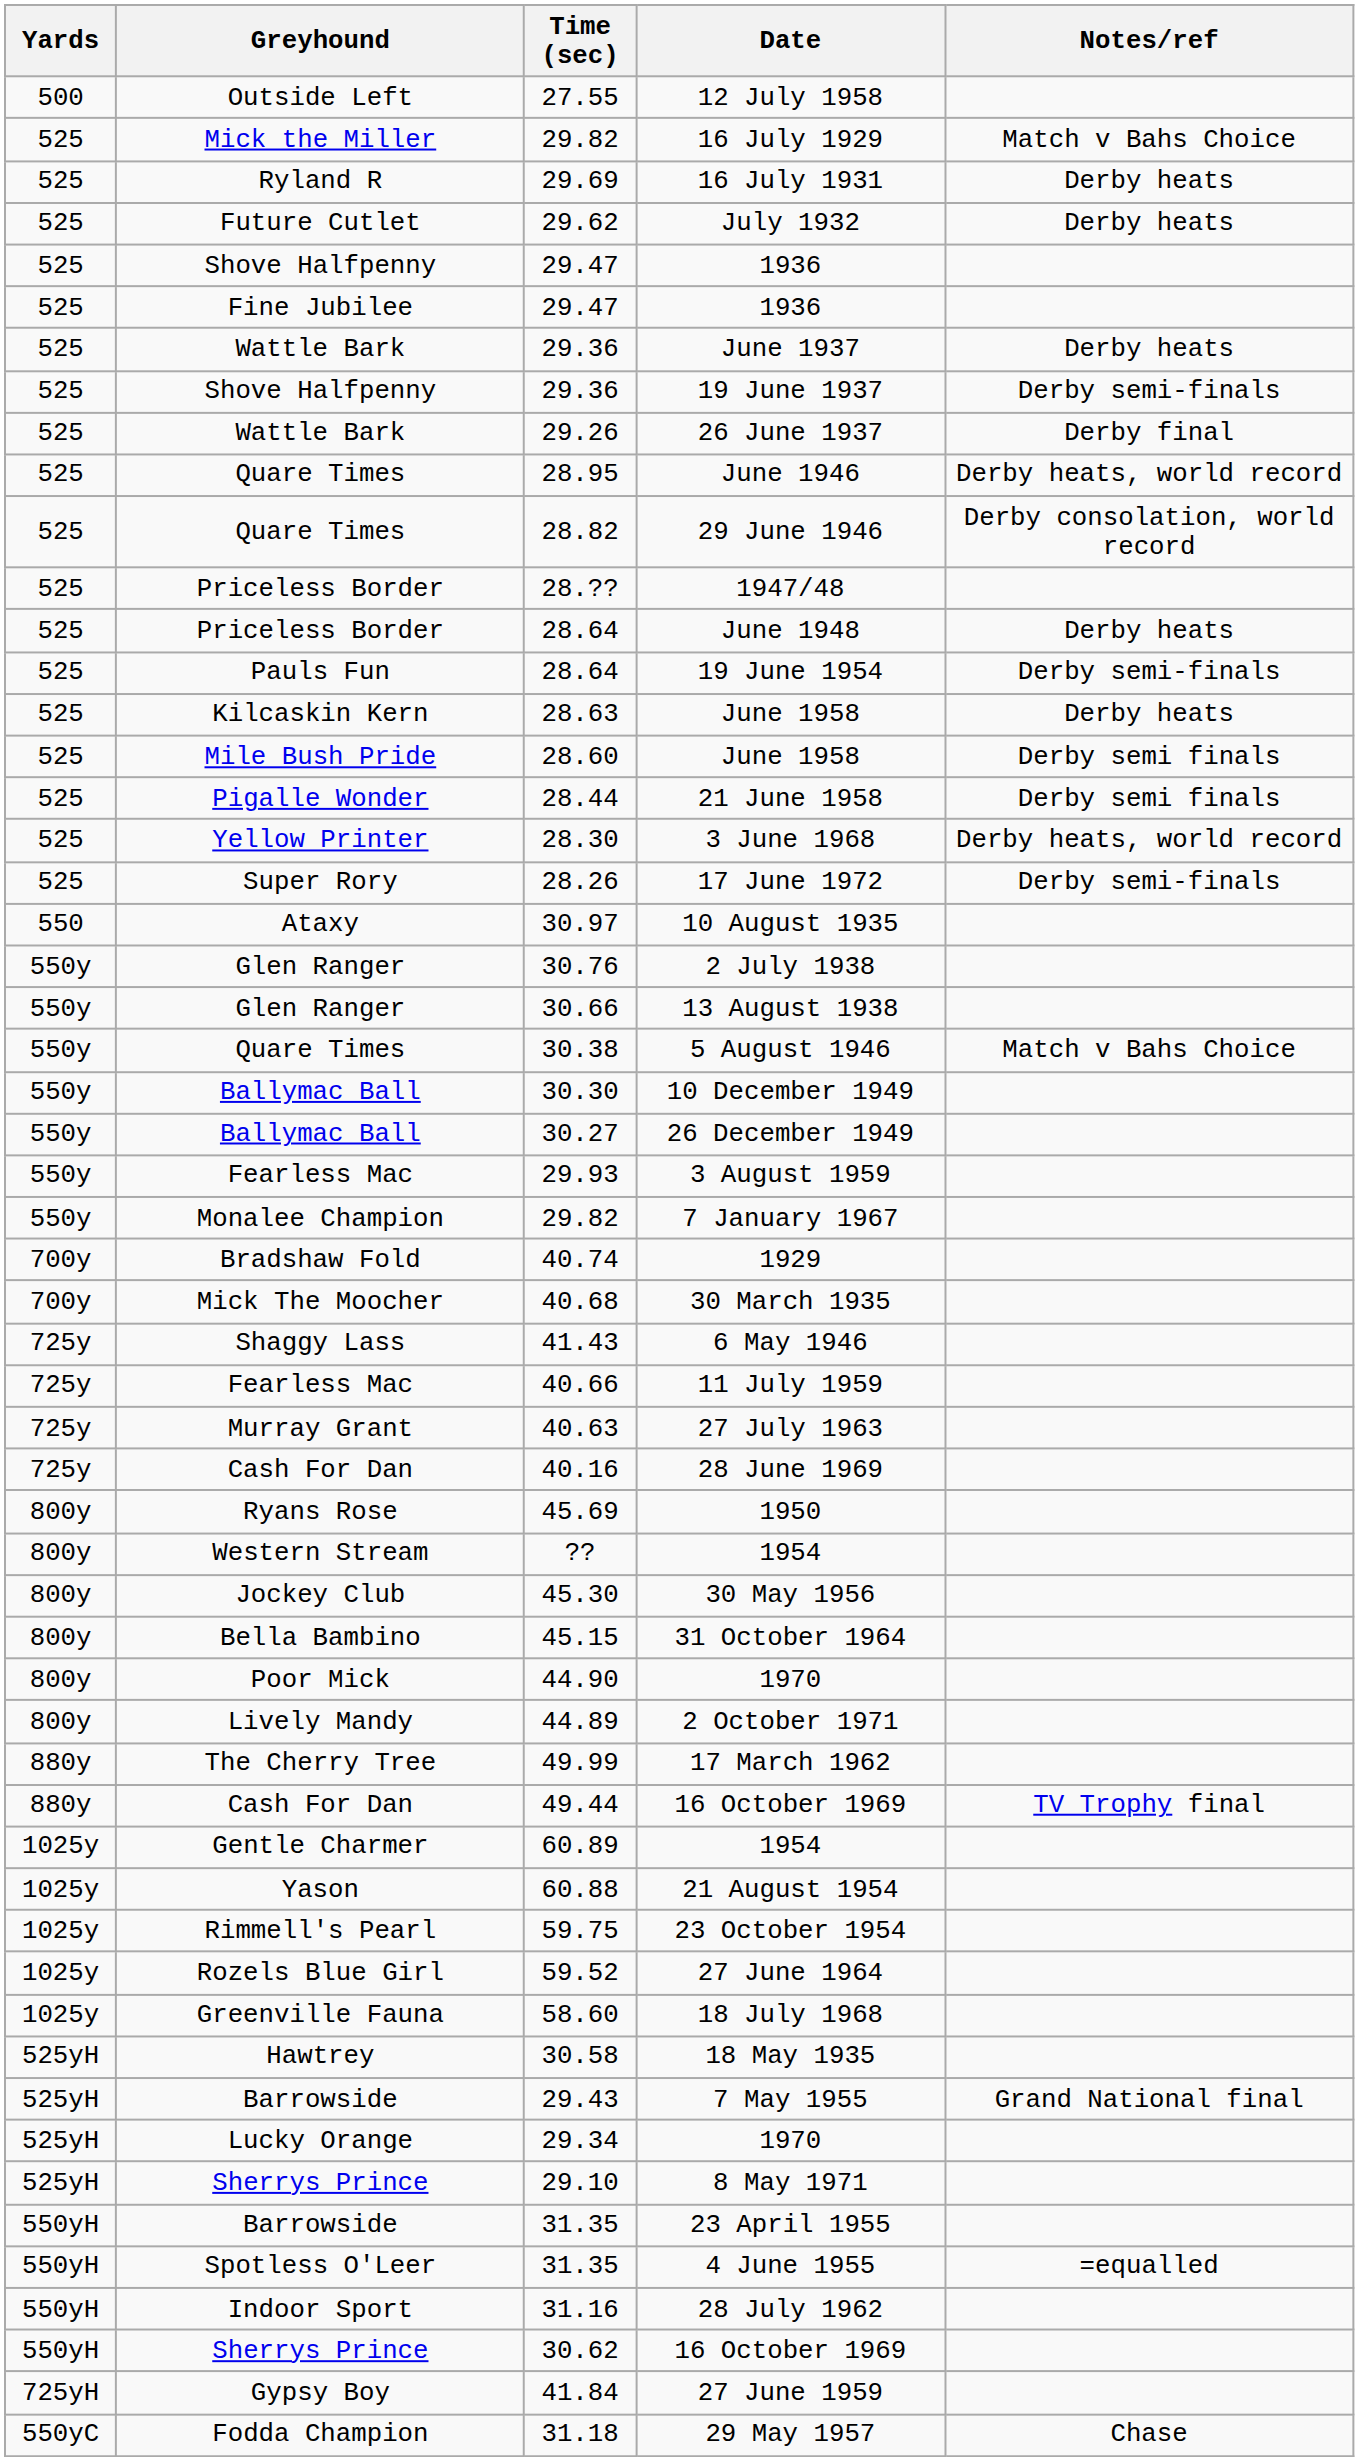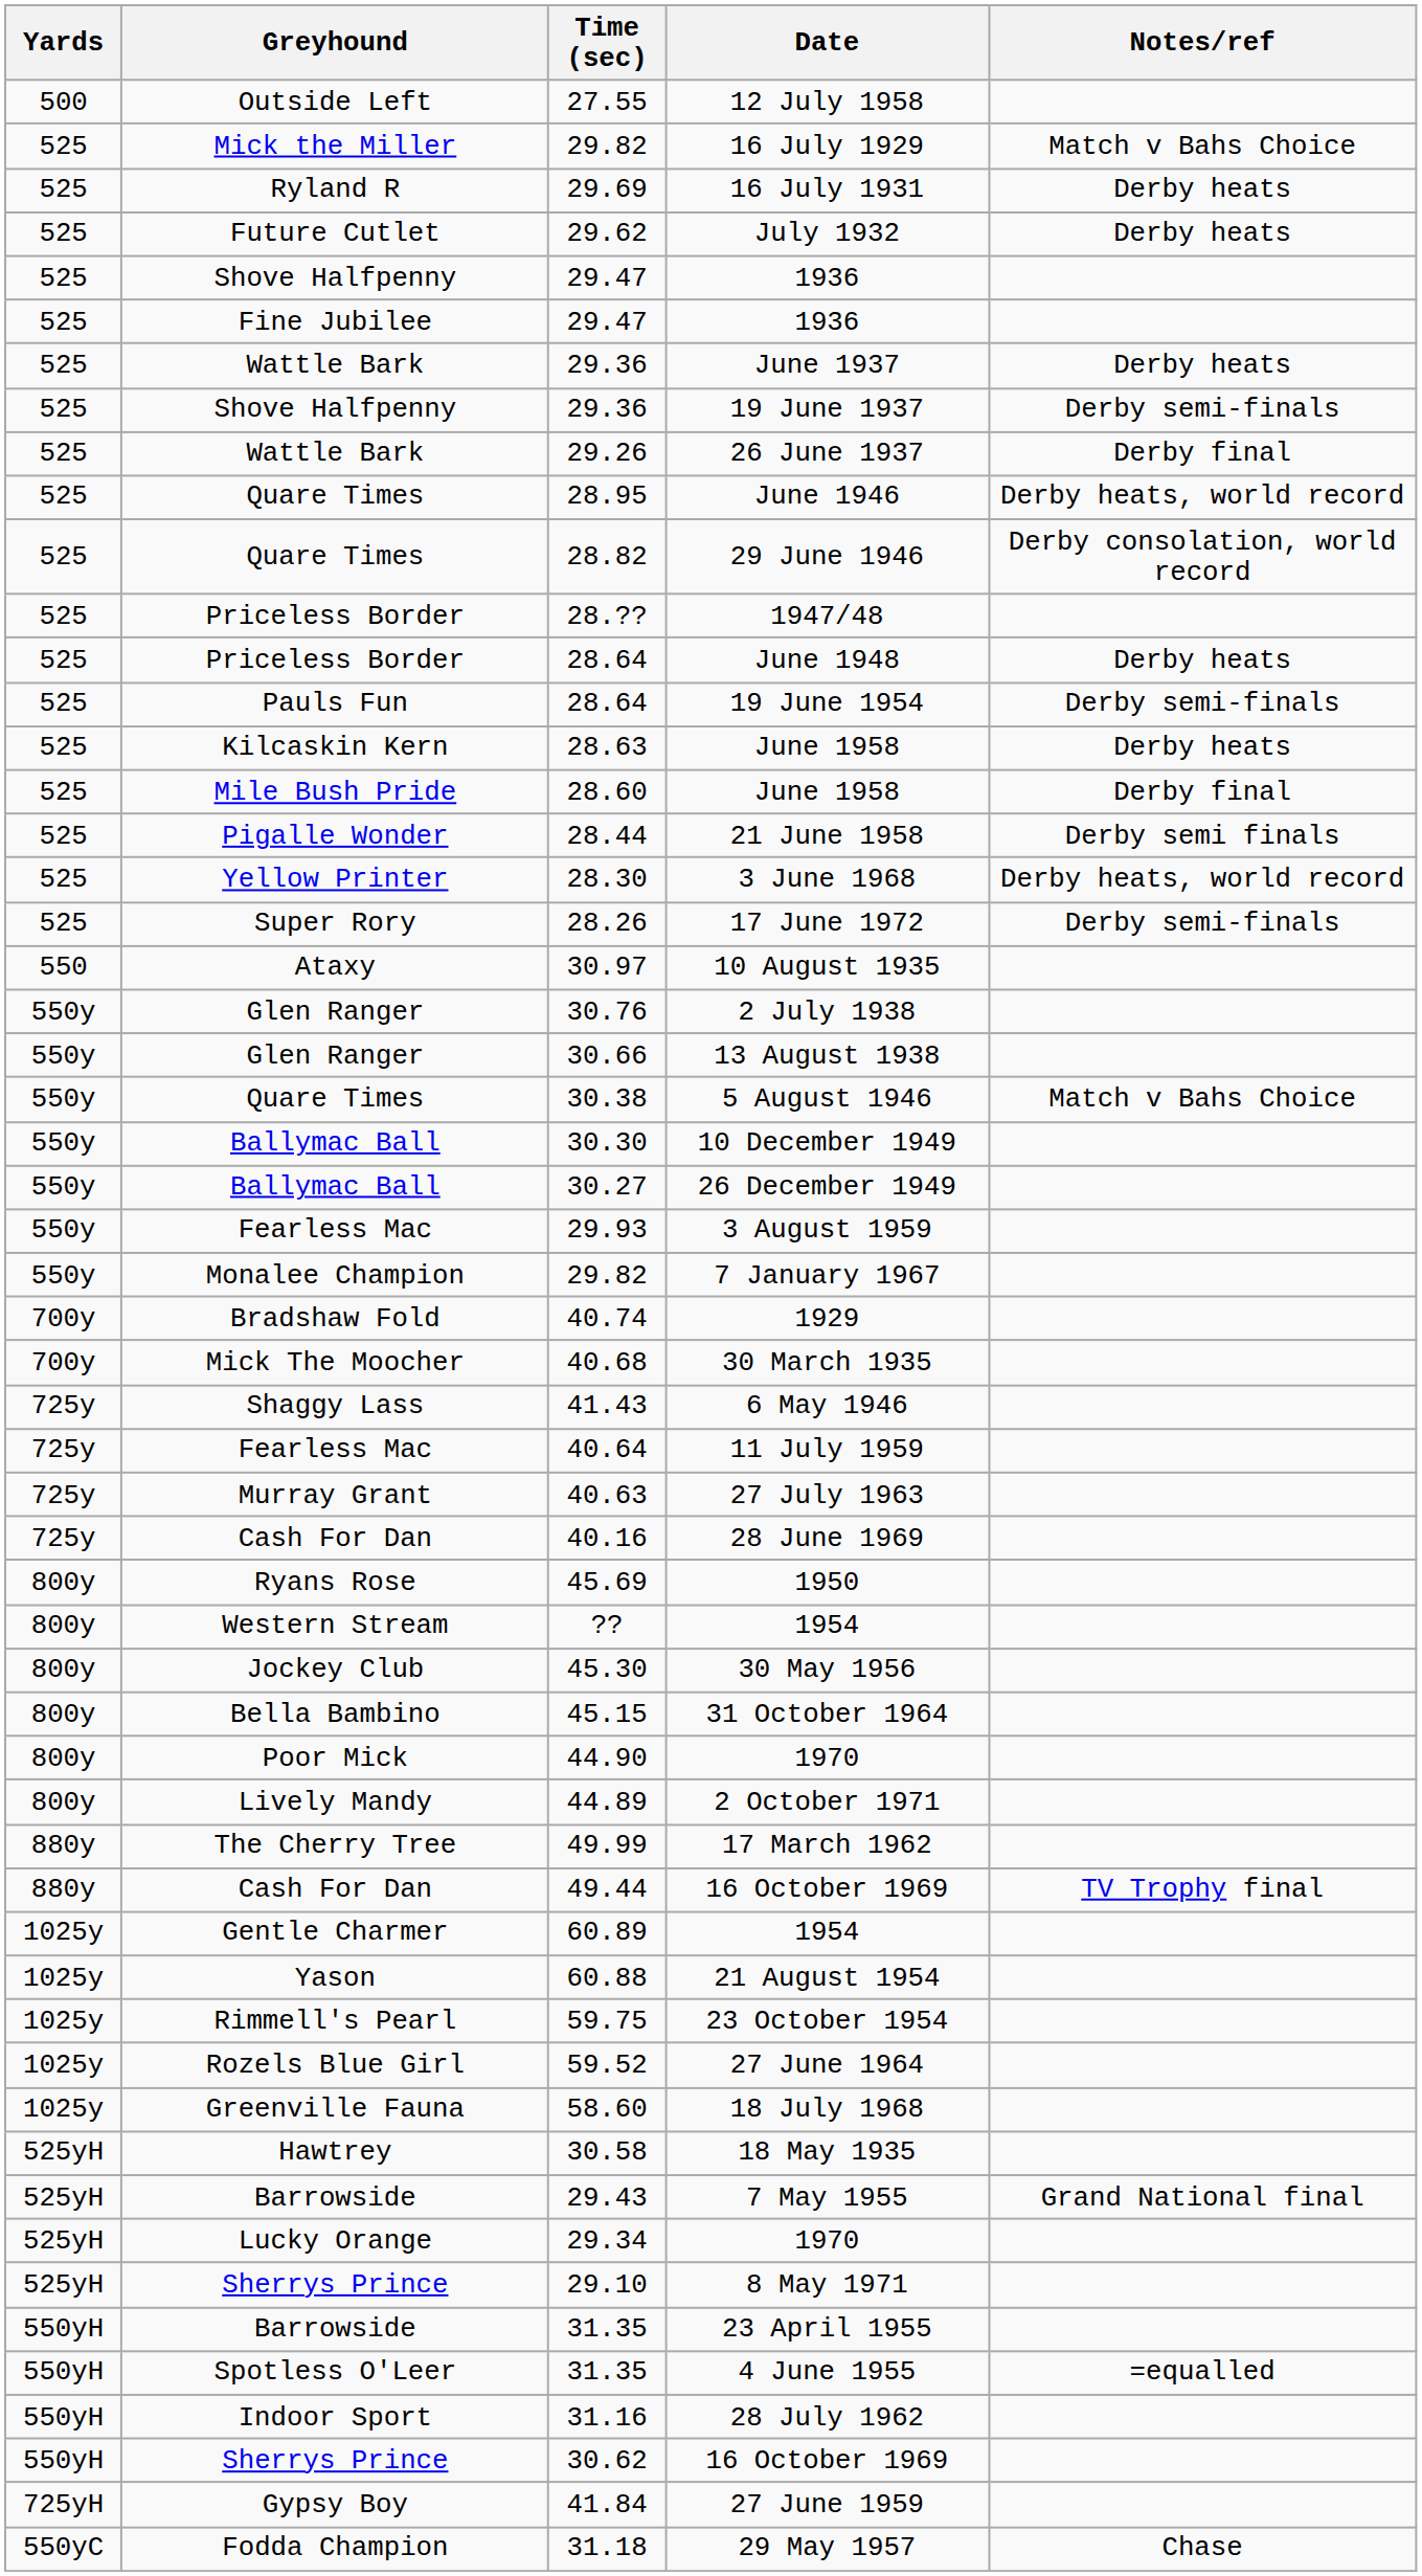Mile Bush Pride / June 1958 | Notes/ref: Derby semi finals -> Derby final
11 July 1959 | Time (sec): 40.66 -> 40.64
